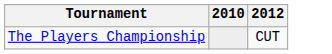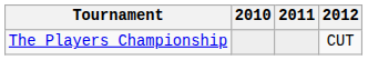+ column: 2011
